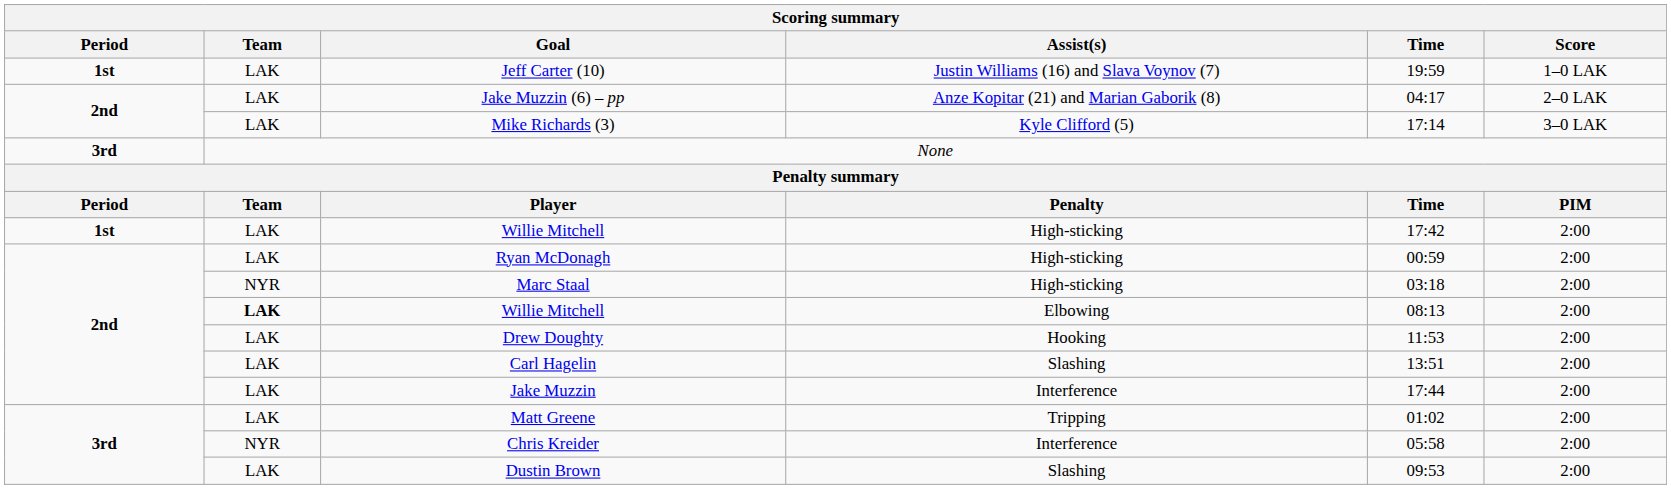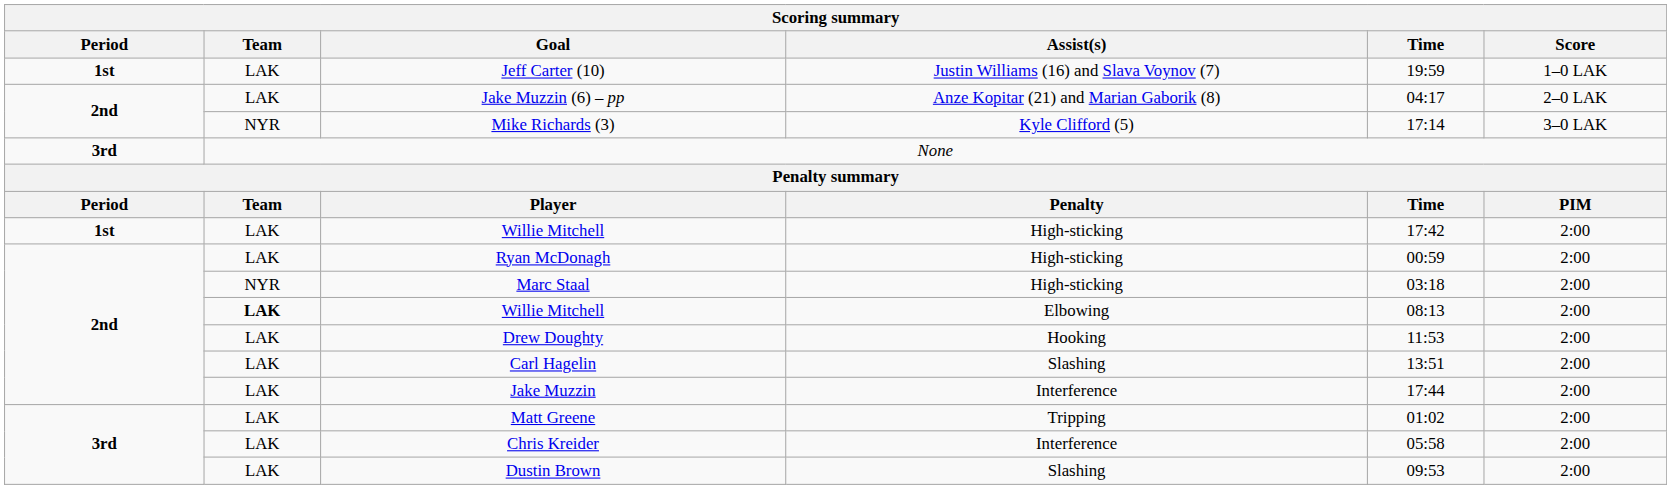Mike Richards (3) | Team: LAK -> NYR
Chris Kreider | Team: NYR -> LAK
